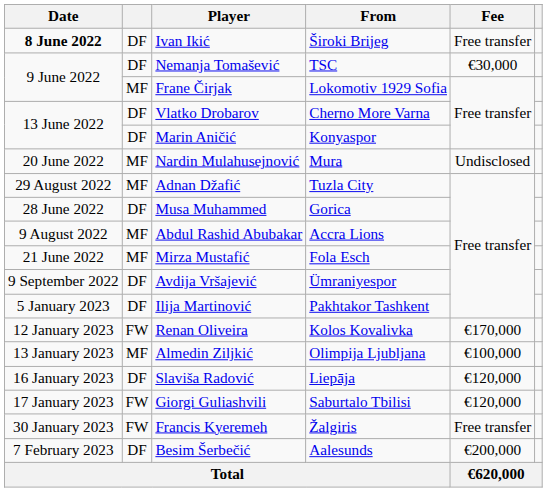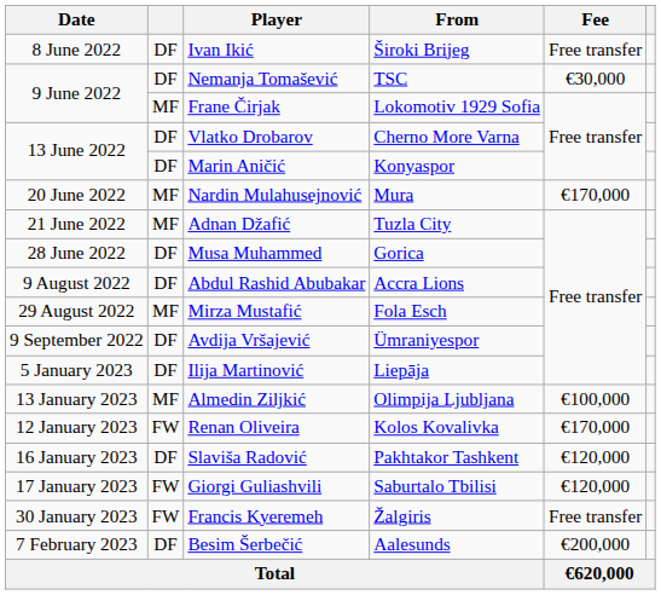Ivan Ikić | Date: bold -> normal
Nardin Mulahusejnović | Fee: Undisclosed -> €170,000
Adnan Džafić | Date: 29 August 2022 -> 21 June 2022
Abdul Rashid Abubakar | column 2: MF -> DF
Mirza Mustafić | Date: 21 June 2022 -> 29 August 2022
Ilija Martinović | From: Pakhtakor Tashkent -> Liepāja
rows swapped: Renan Oliveira <-> Almedin Ziljkić
Slaviša Radović | From: Liepāja -> Pakhtakor Tashkent
